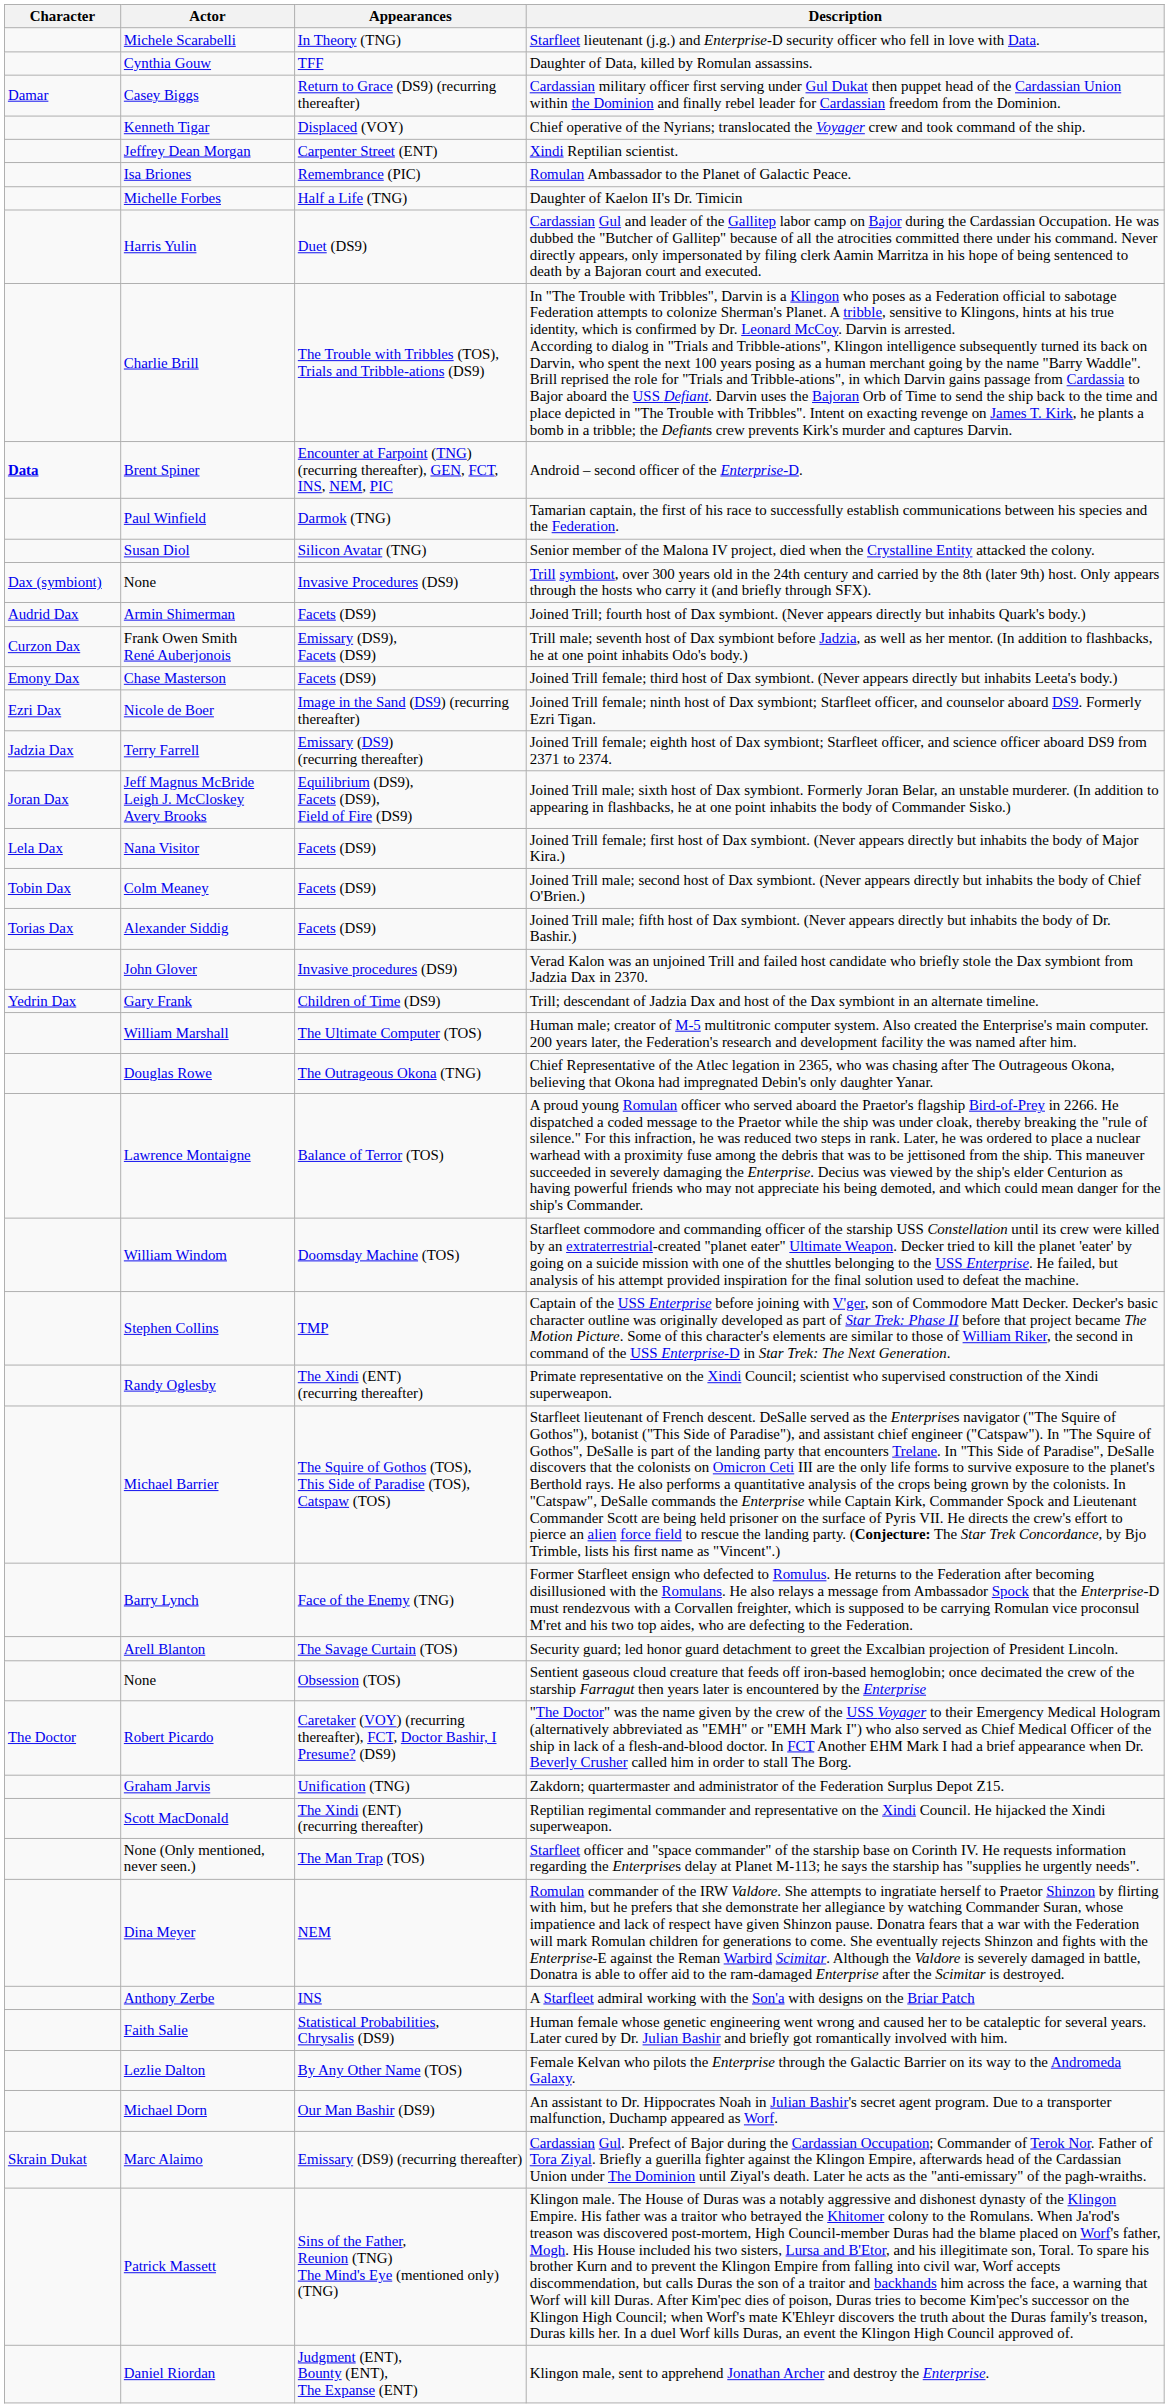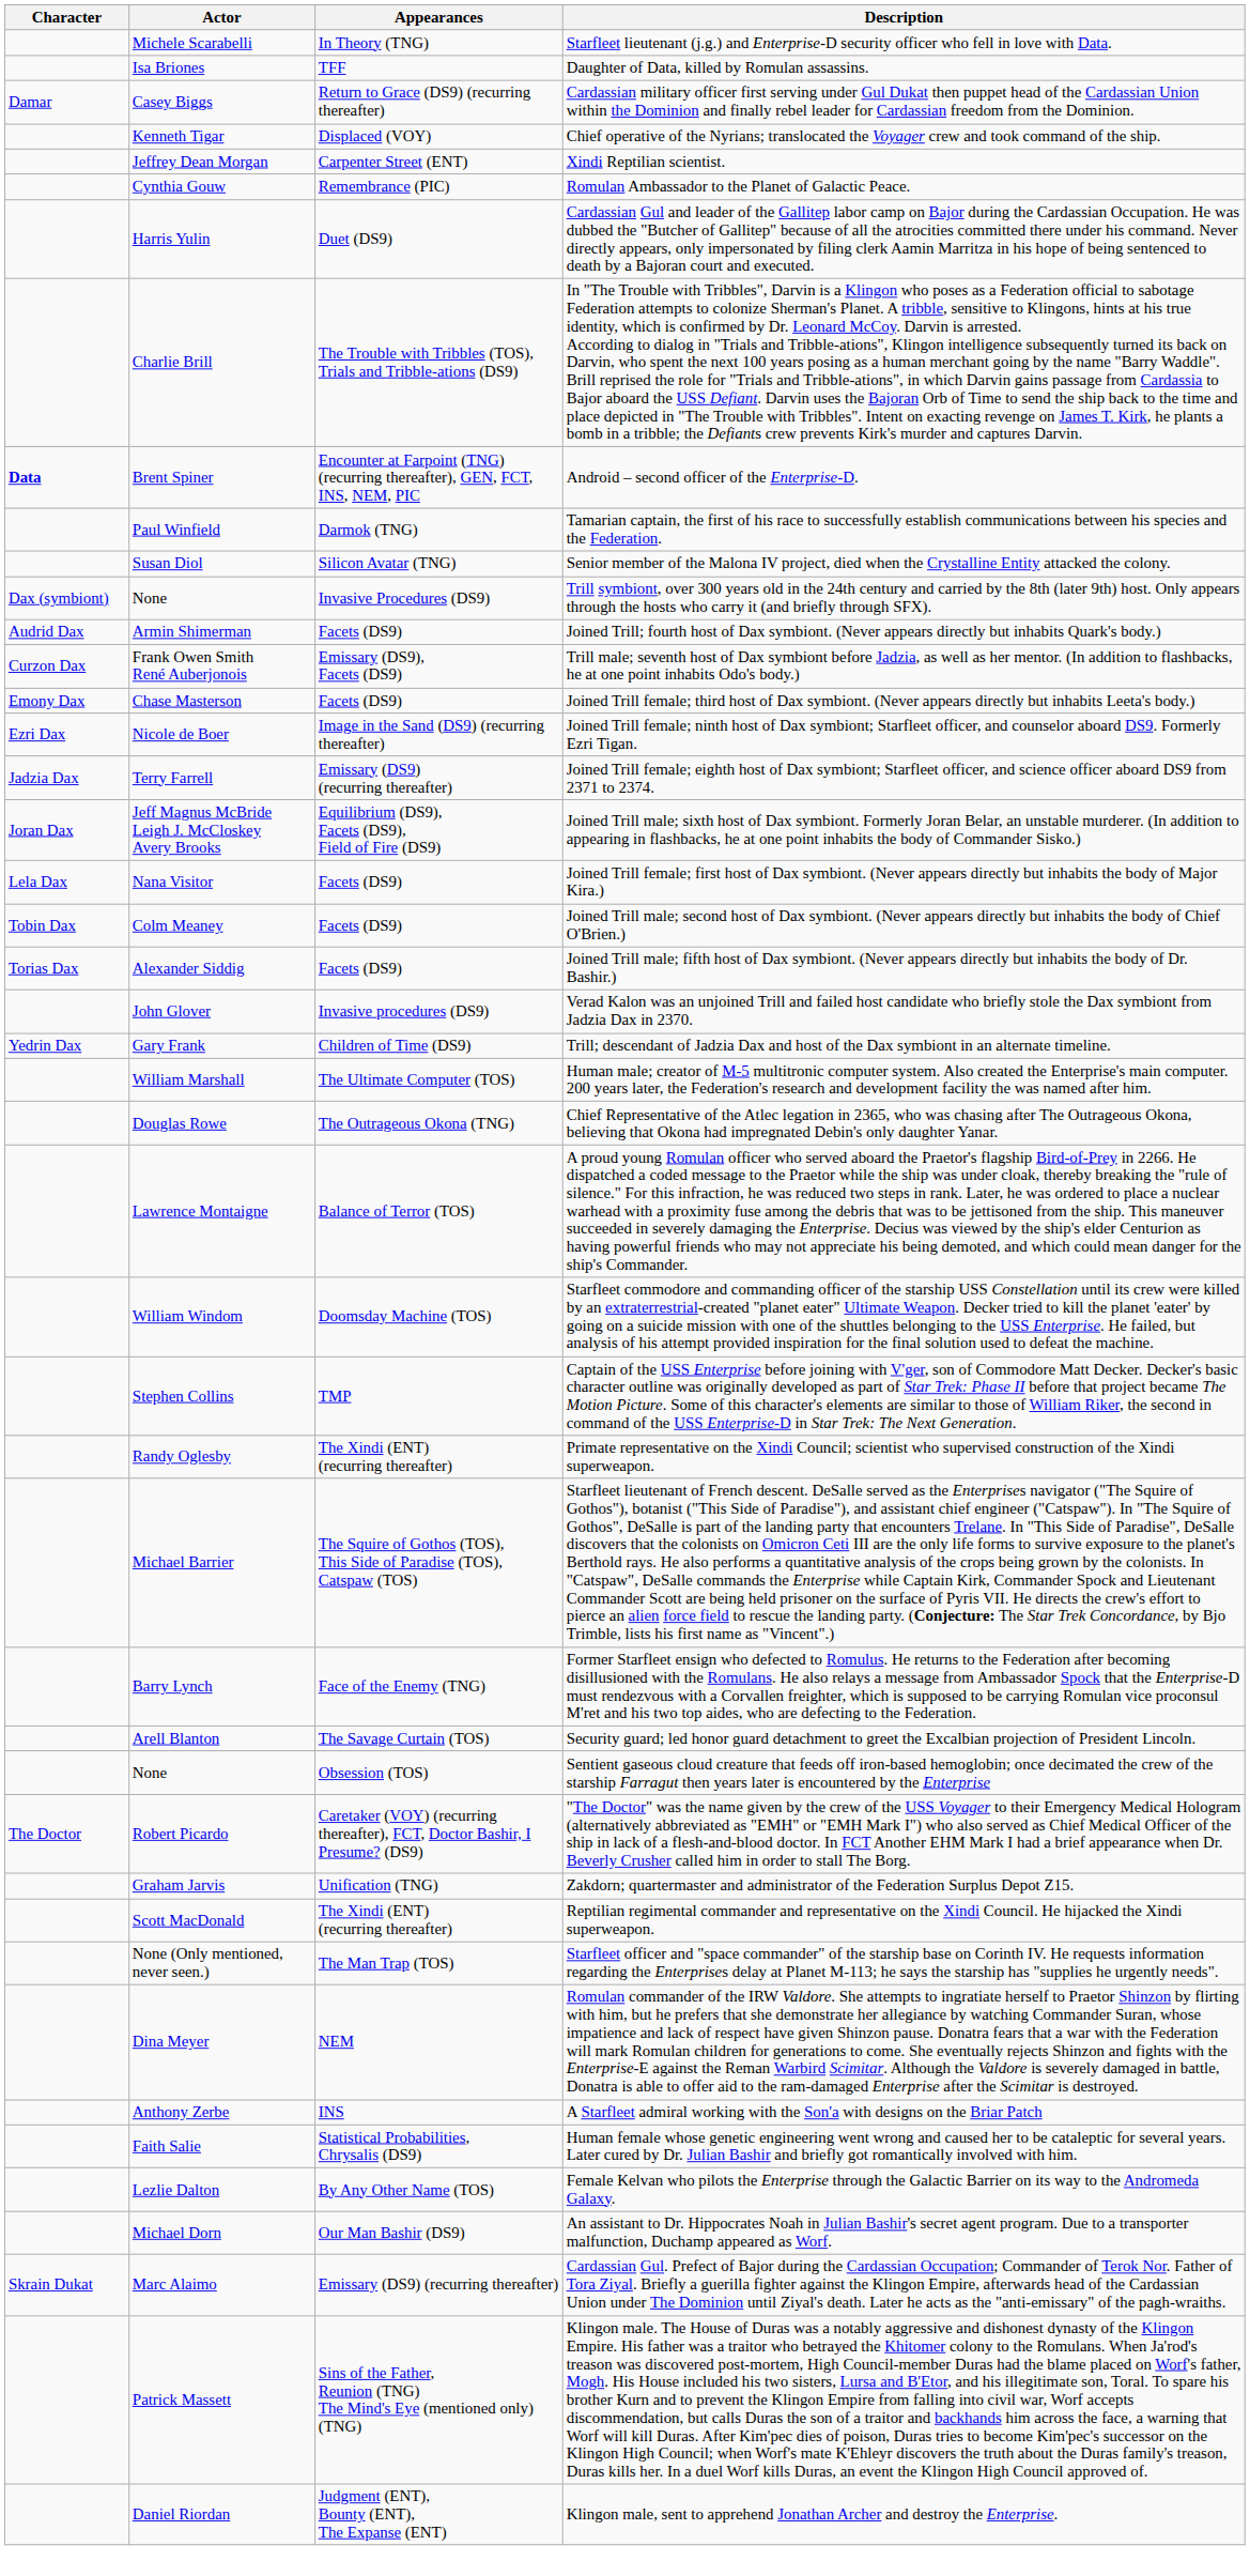Daughter of Data, killed by Romulan assassins. | Actor: Cynthia Gouw -> Isa Briones
Romulan Ambassador to the Planet of Galactic Peace. | Actor: Isa Briones -> Cynthia Gouw
- row: Michelle Forbes | Half a Life (TNG) | Daughter of Kaelon II's Dr. Timicin
